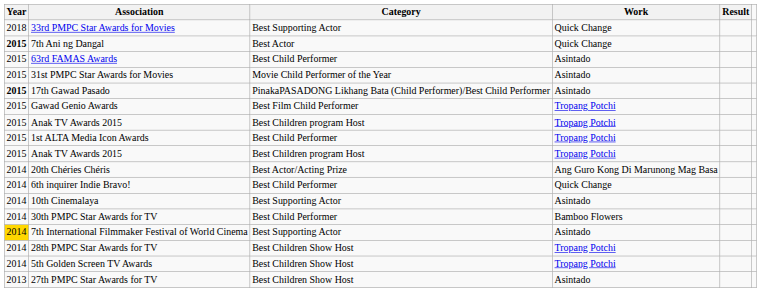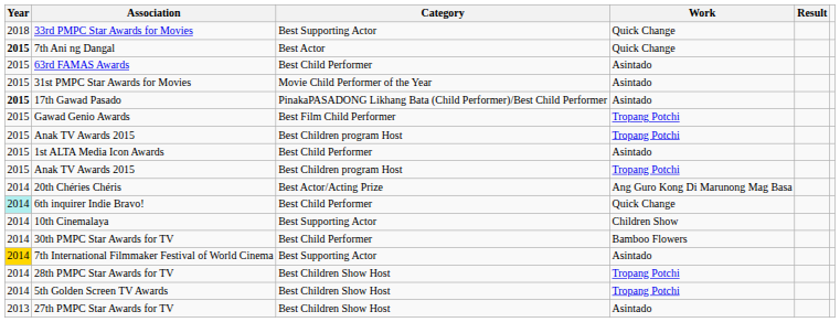1st ALTA Media Icon Awards | Work: Tropang Potchi -> Asintado
6th inquirer Indie Bravo! | Year: no background -> paleturquoise background
10th Cinemalaya | Work: Asintado -> Children Show
